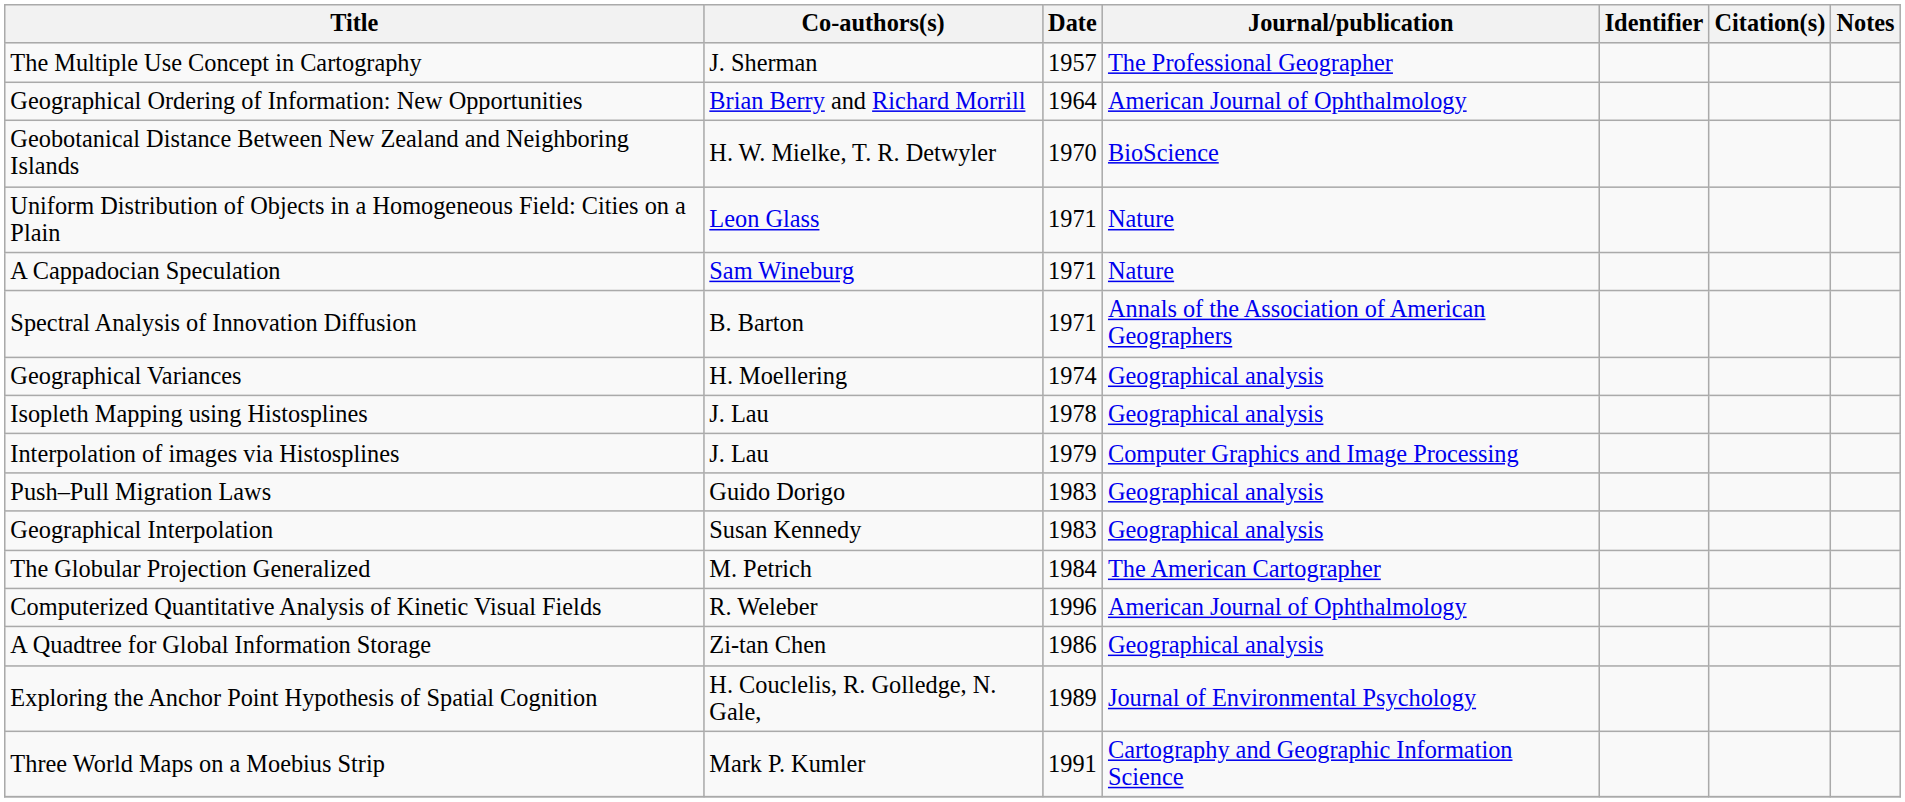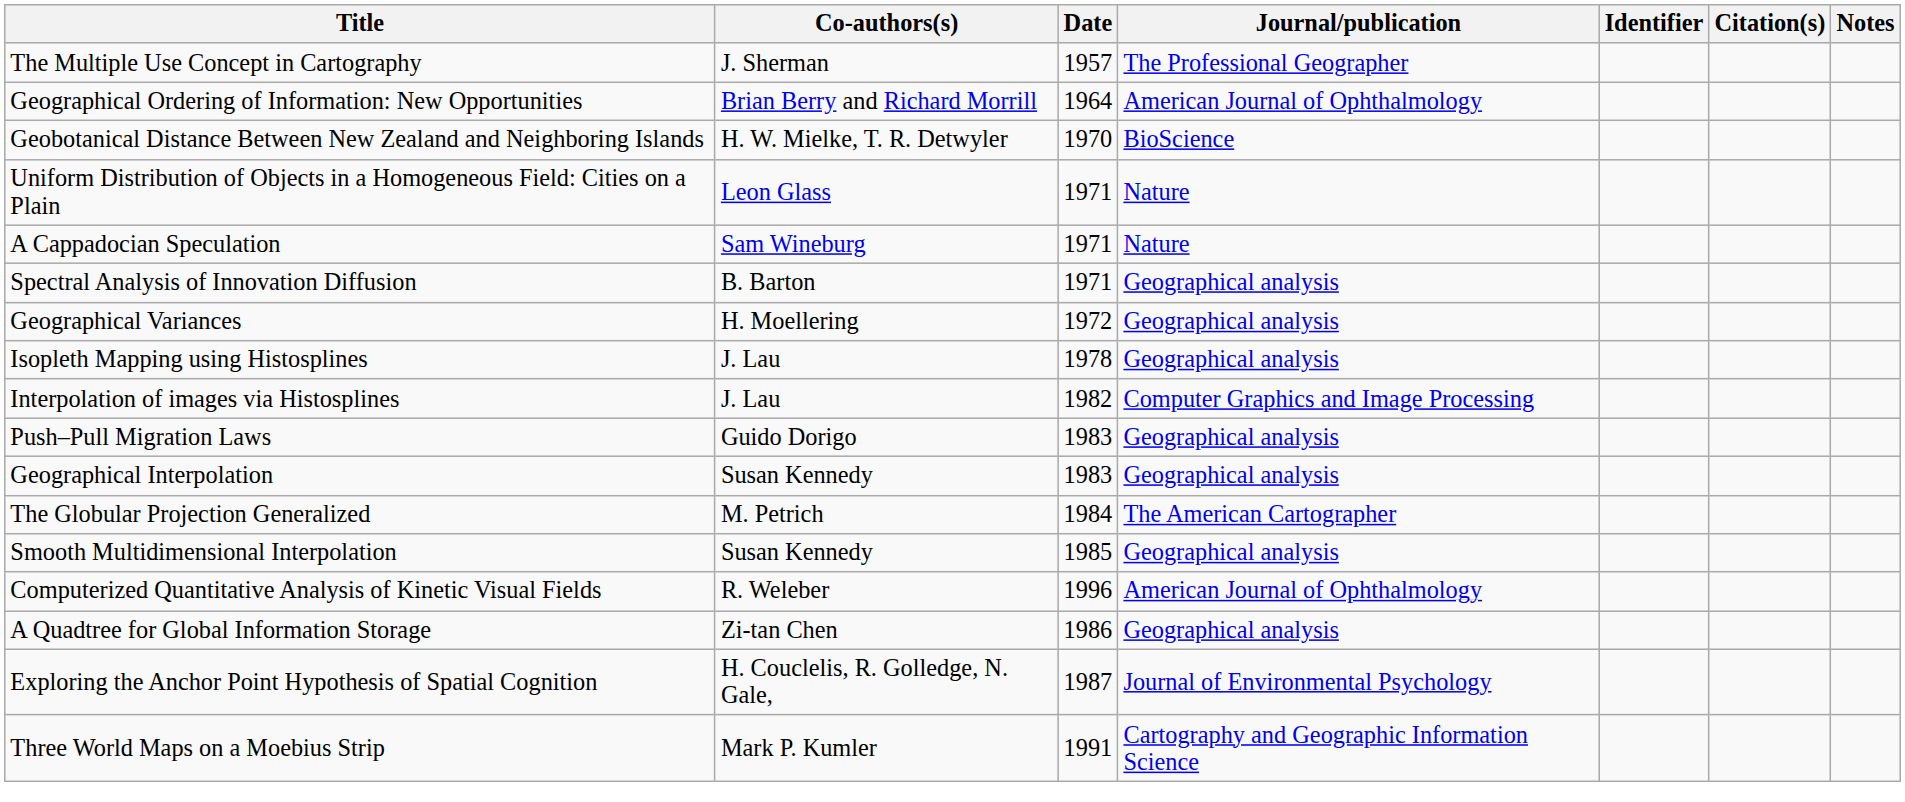Spectral Analysis of Innovation Diffusion | Journal/publication: Annals of the Association of American Geographers -> Geographical analysis
Geographical Variances | Date: 1974 -> 1972
Interpolation of images via Histosplines | Date: 1979 -> 1982
+ row: Smooth Multidimensional Interpolation | Susan Kennedy | 1985 | Geographical analysis
Exploring the Anchor Point Hypothesis of Spatial Cognition | Date: 1989 -> 1987
